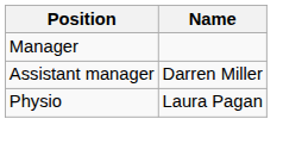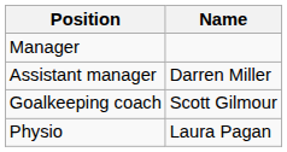+ row: Goalkeeping coach | Scott Gilmour
